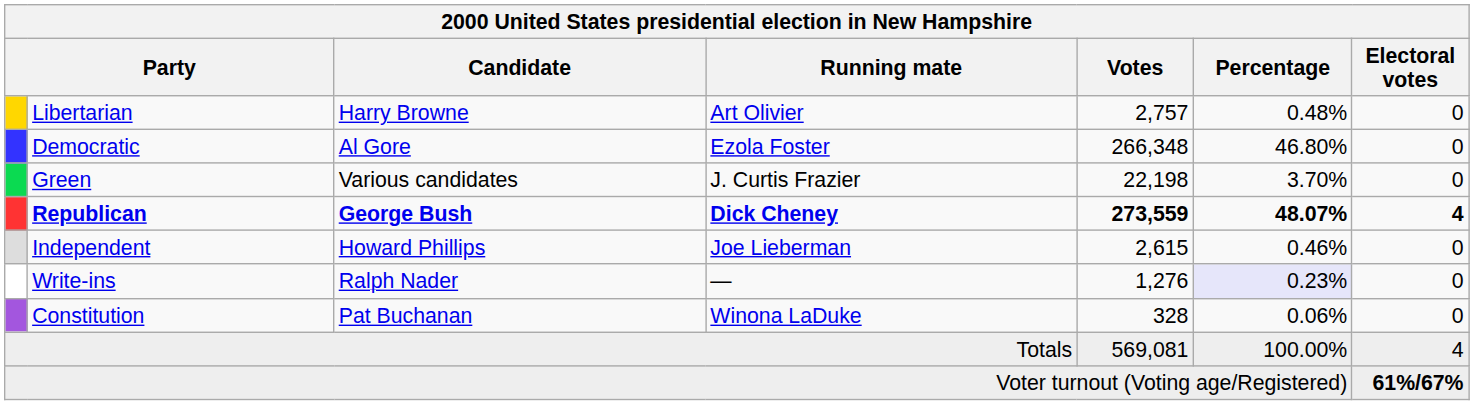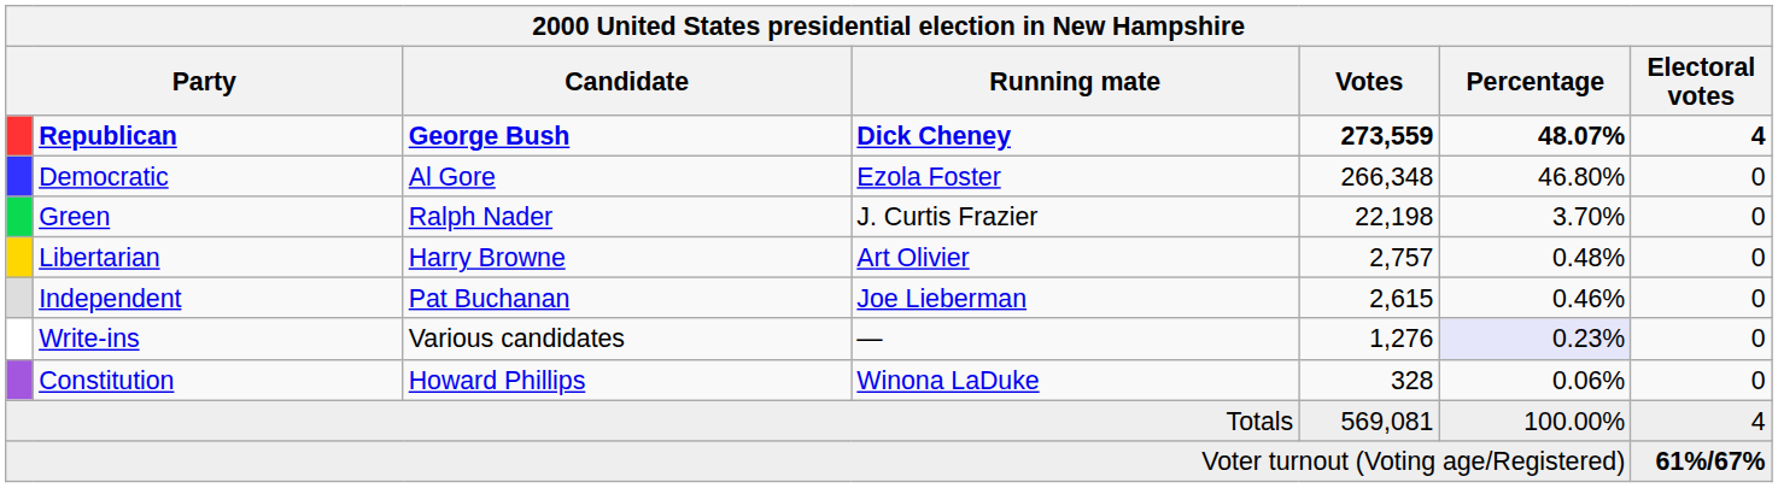rows swapped: Republican <-> Libertarian
Green | Candidate: Various candidates -> Ralph Nader
Independent | Candidate: Howard Phillips -> Pat Buchanan
Write-ins | Candidate: Ralph Nader -> Various candidates
Constitution | Candidate: Pat Buchanan -> Howard Phillips
